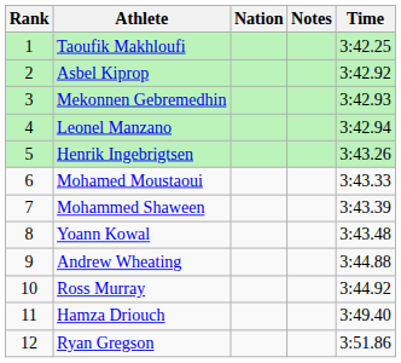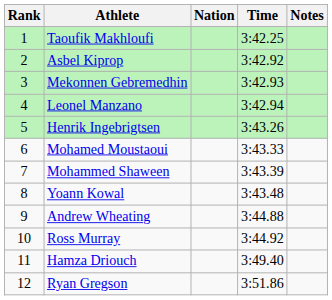columns swapped: Time <-> Notes
